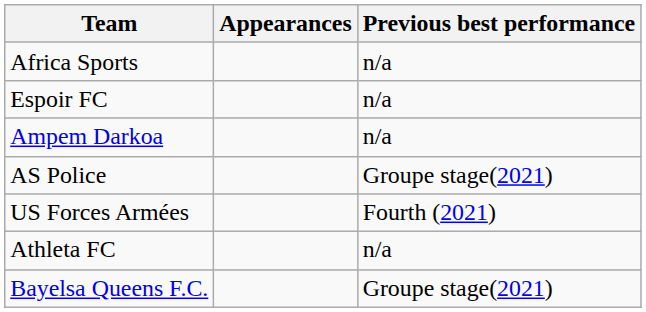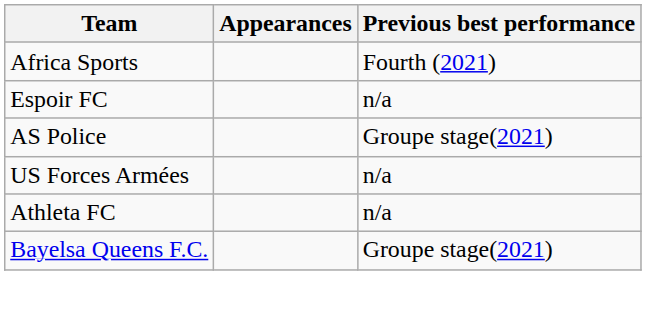Africa Sports | Previous best performance: n/a -> Fourth (2021)
- row: Ampem Darkoa | n/a
US Forces Armées | Previous best performance: Fourth (2021) -> n/a
